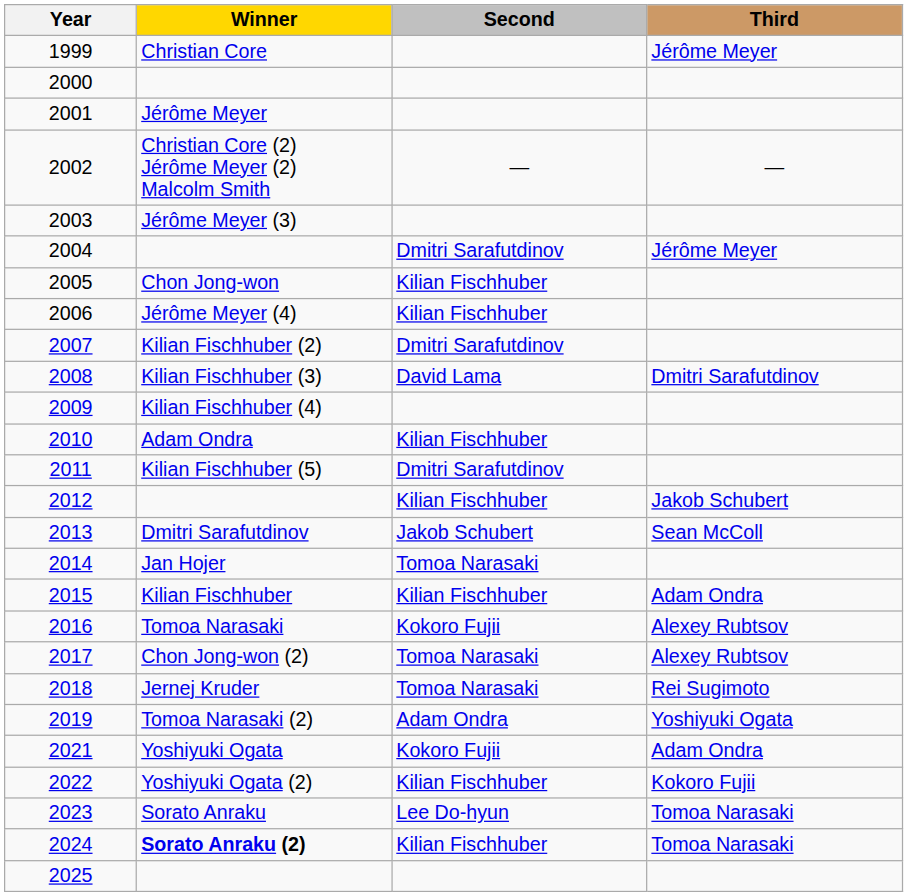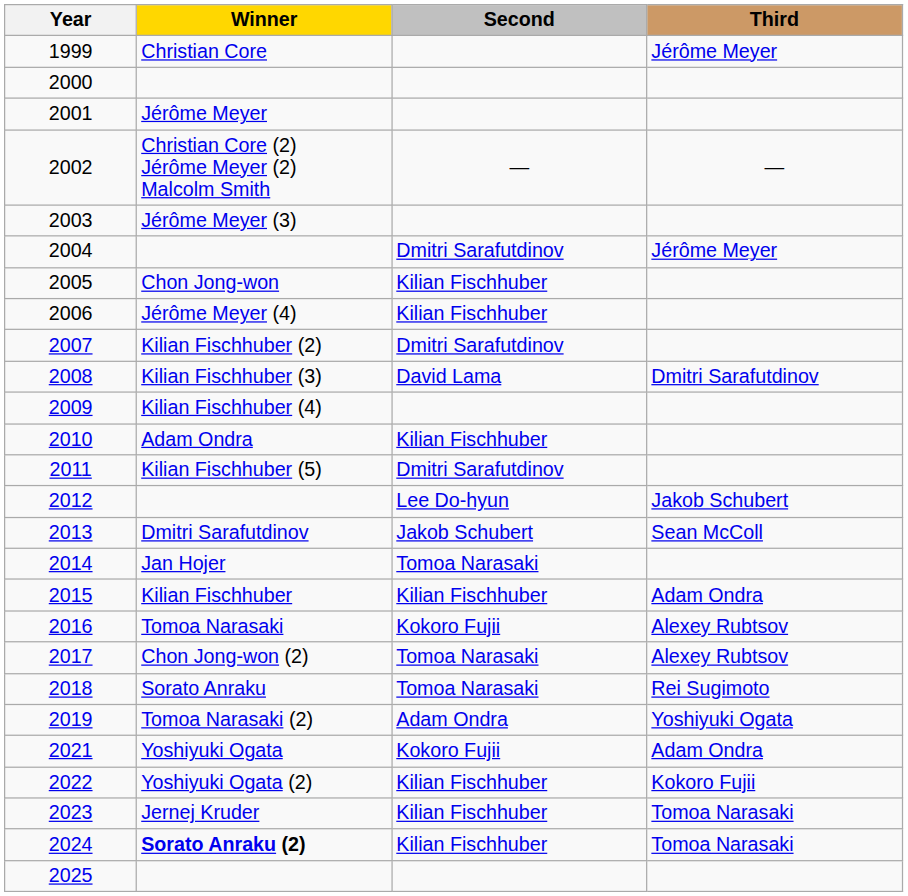2012 | Second: Kilian Fischhuber -> Lee Do-hyun
2018 | Winner: Jernej Kruder -> Sorato Anraku
2023 | Winner: Sorato Anraku -> Jernej Kruder
2023 | Second: Lee Do-hyun -> Kilian Fischhuber
